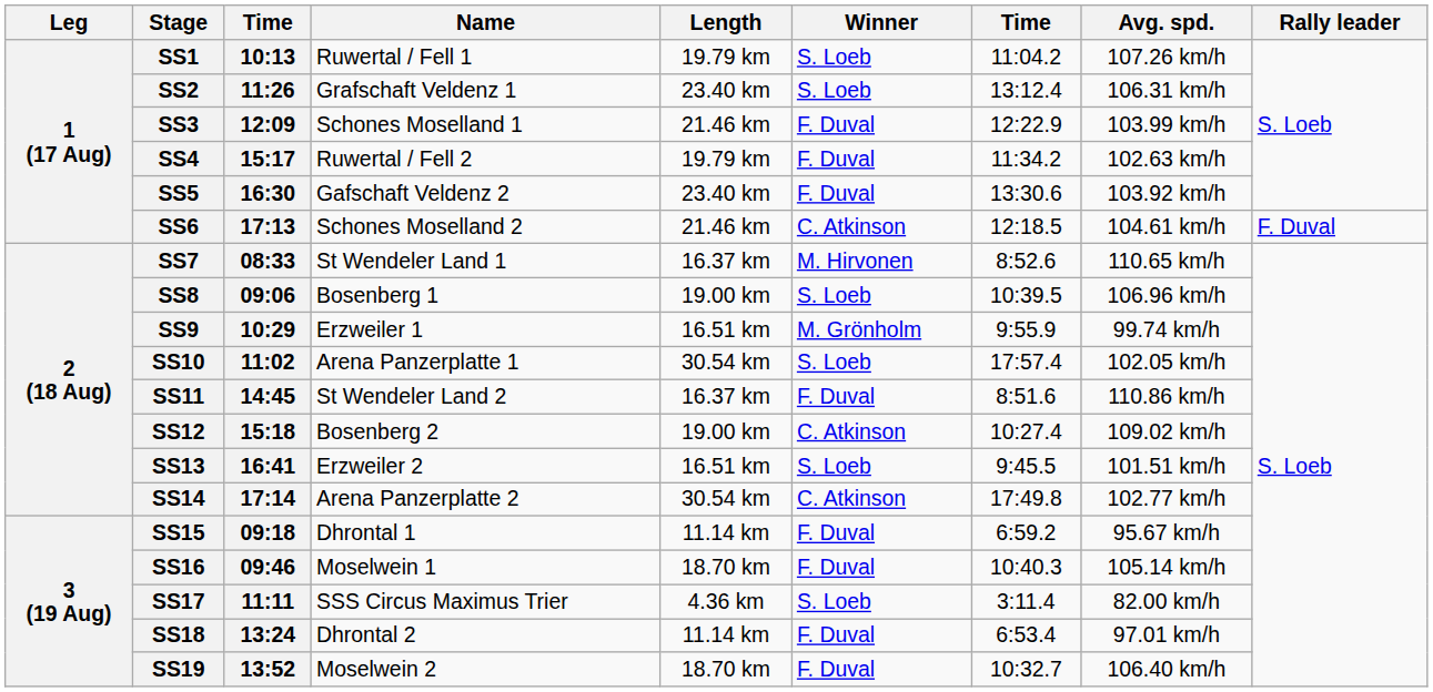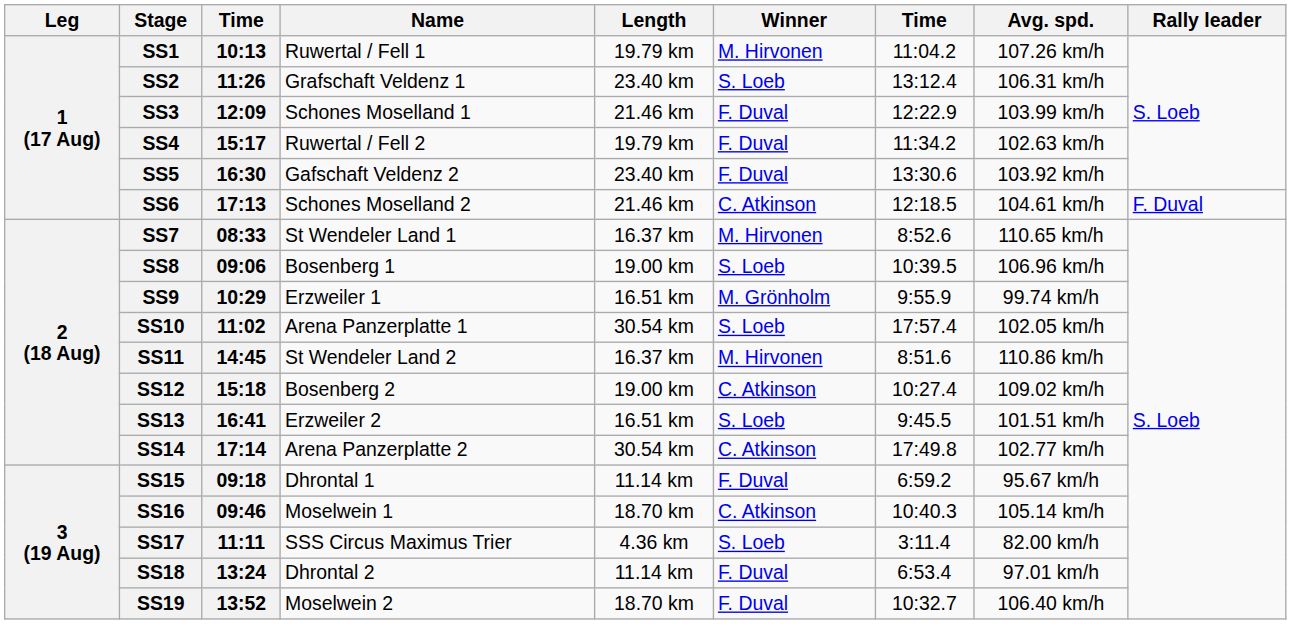SS1 | Winner: S. Loeb -> M. Hirvonen
SS11 | Winner: F. Duval -> M. Hirvonen
SS16 | Winner: F. Duval -> C. Atkinson
